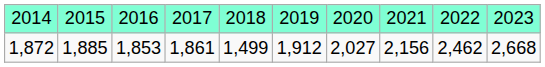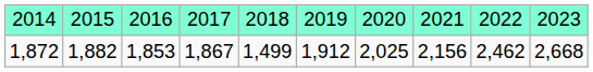1,872 | column 2: 1,885 -> 1,882
1,872 | column 4: 1,861 -> 1,867
1,872 | column 7: 2,027 -> 2,025
